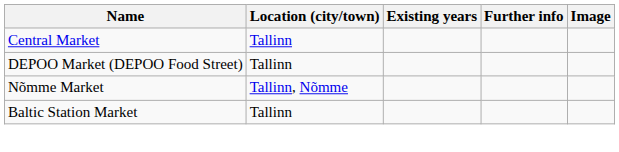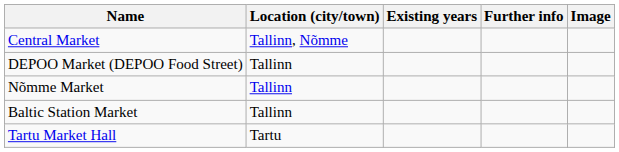Central Market | Location (city/town): Tallinn -> Tallinn, Nõmme
Nõmme Market | Location (city/town): Tallinn, Nõmme -> Tallinn
+ row: Tartu Market Hall | Tartu
